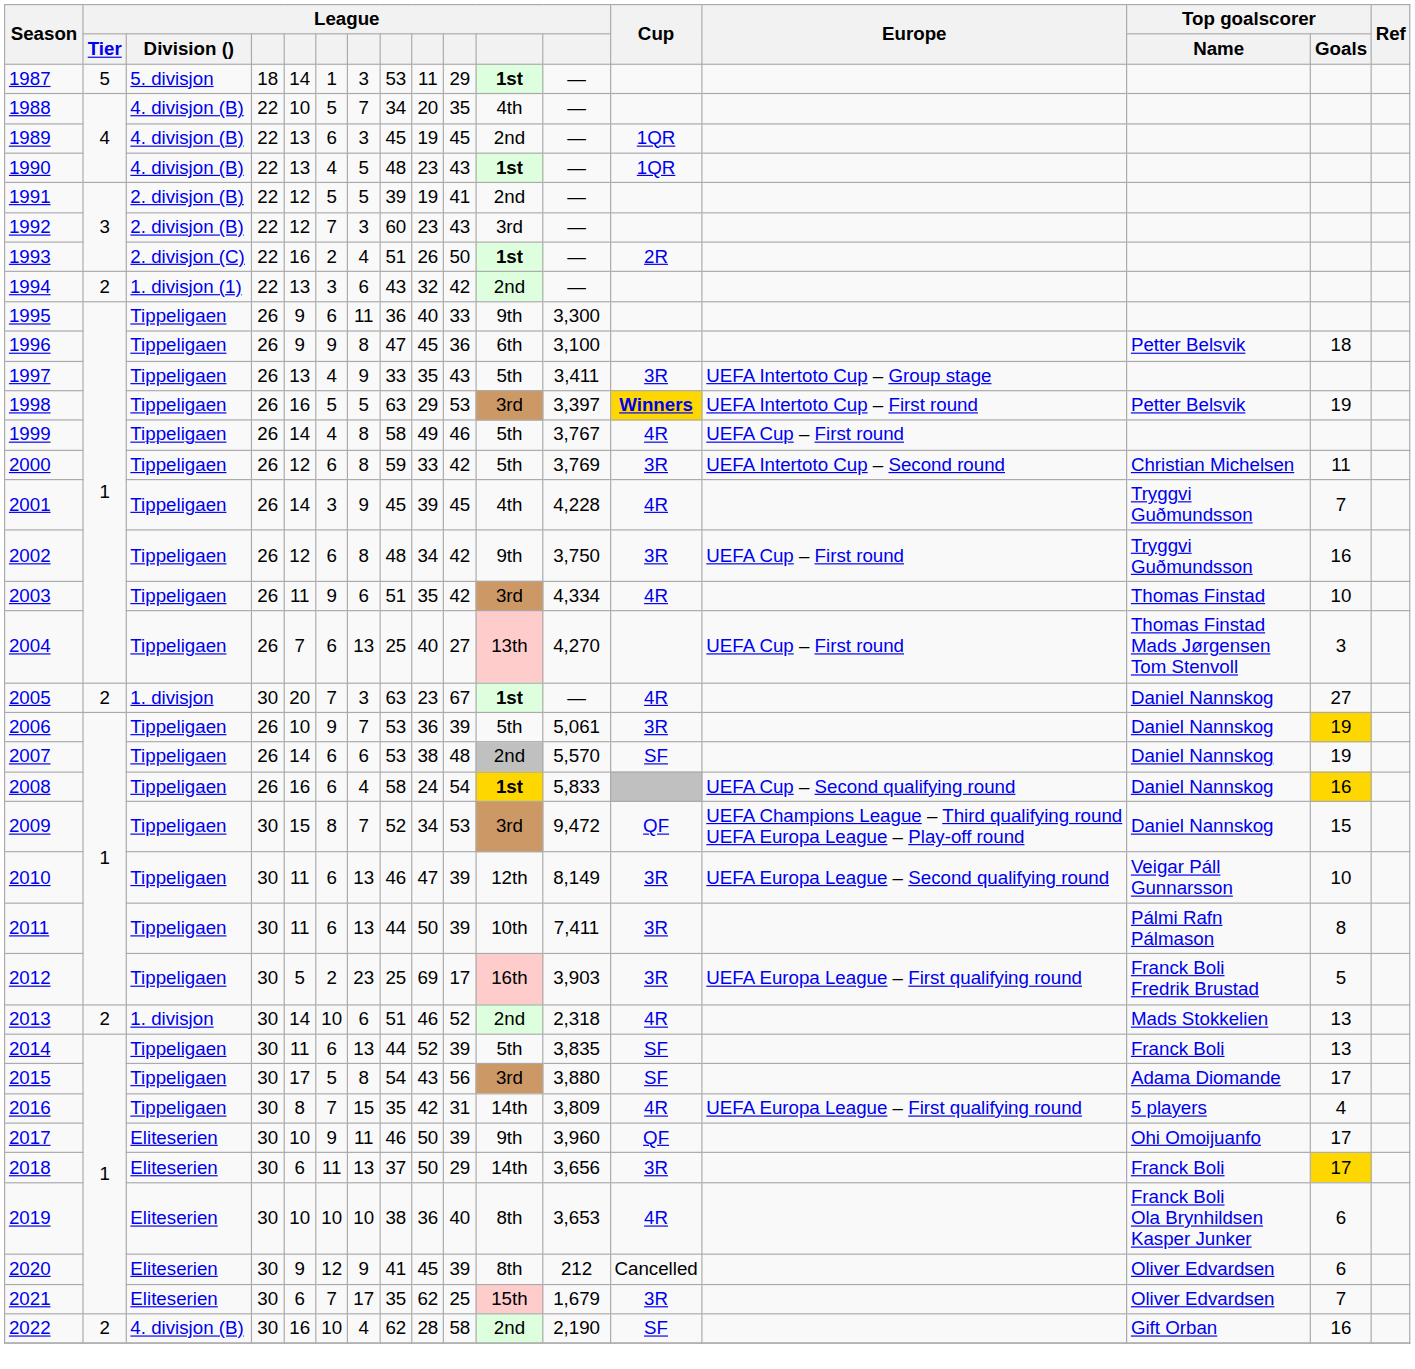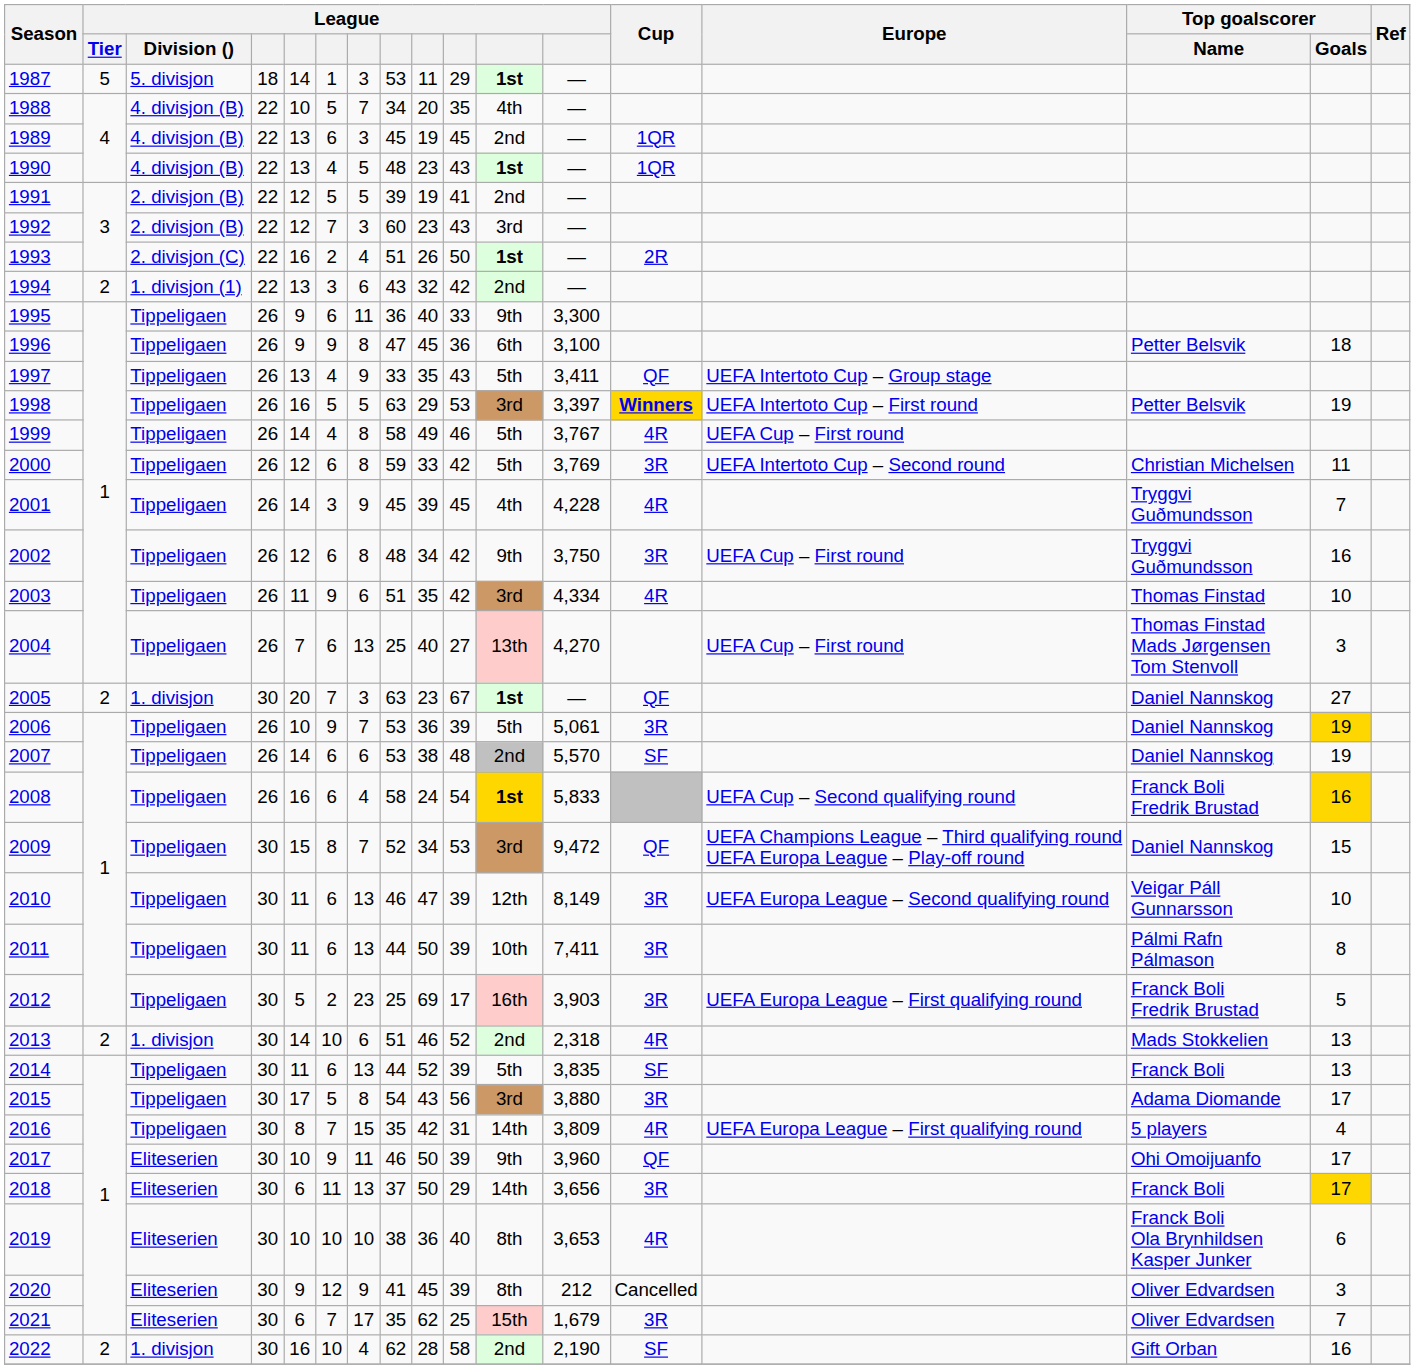1997 | Cup: 3R -> QF
2005 | Cup: 4R -> QF
2008 | Top goalscorer / Name: Daniel Nannskog -> Franck Boli Fredrik Brustad
2015 | Cup: SF -> 3R
2020 | Top goalscorer / Goals: 6 -> 3
2022 | League / Division (): 4. divisjon (B) -> 1. divisjon
